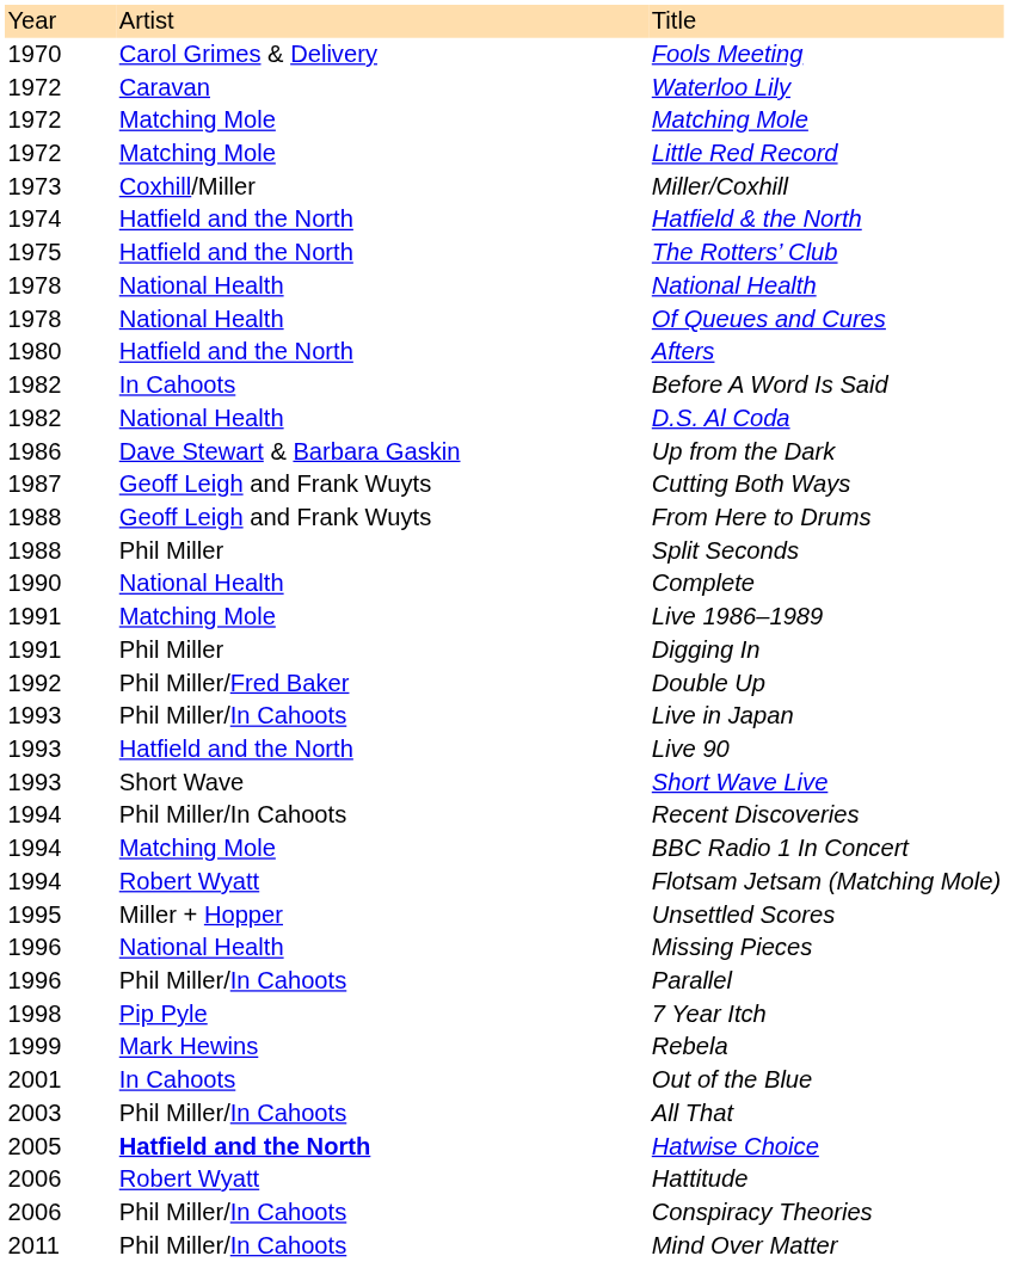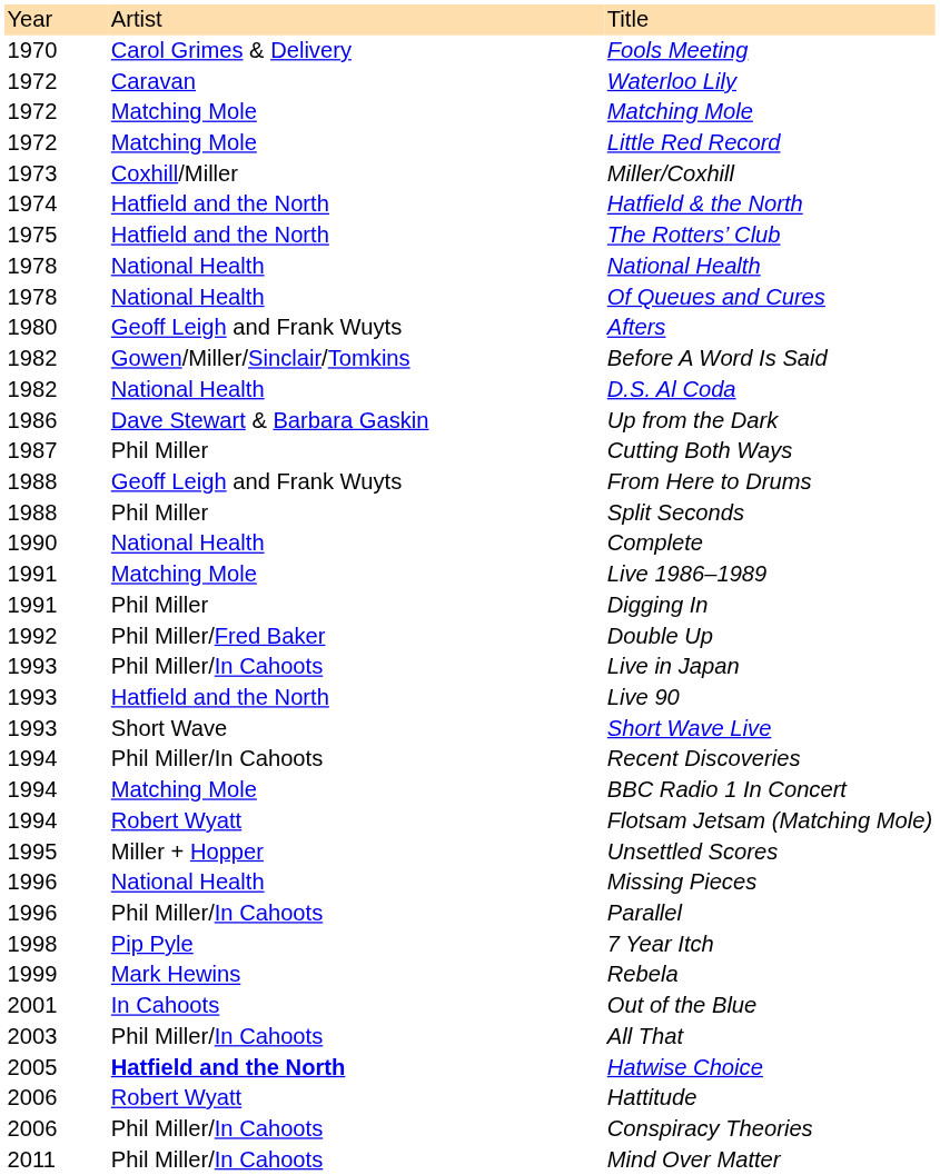Afters | column 2: Hatfield and the North -> Geoff Leigh and Frank Wuyts
Before A Word Is Said | column 2: In Cahoots -> Gowen/Miller/Sinclair/Tomkins
Cutting Both Ways | column 2: Geoff Leigh and Frank Wuyts -> Phil Miller
